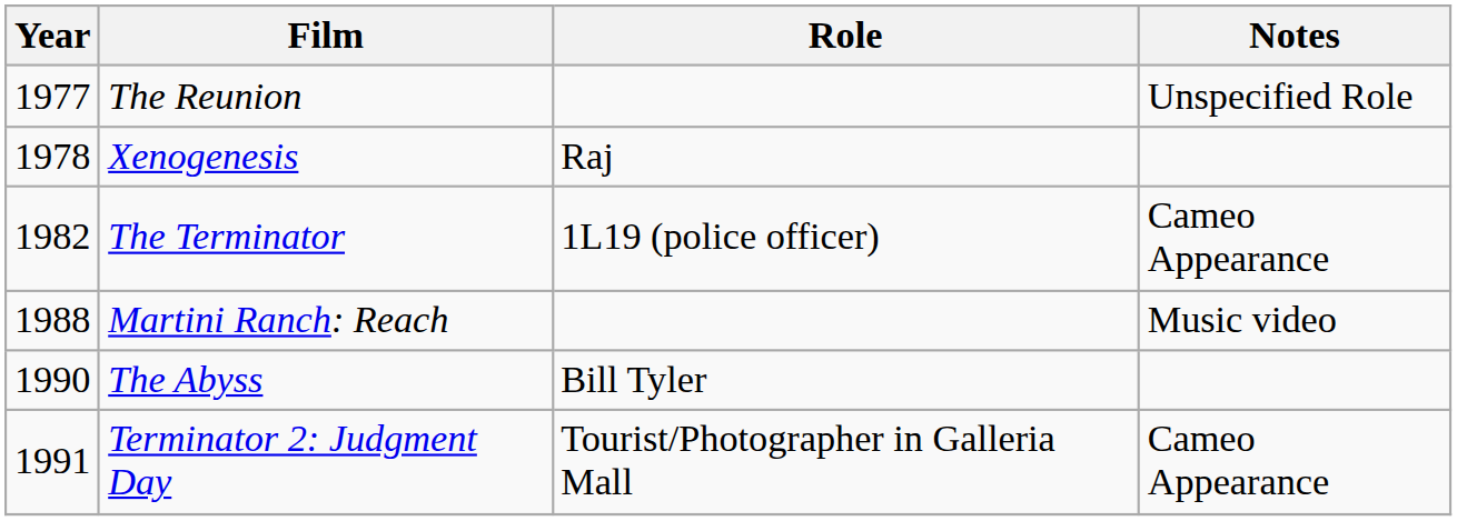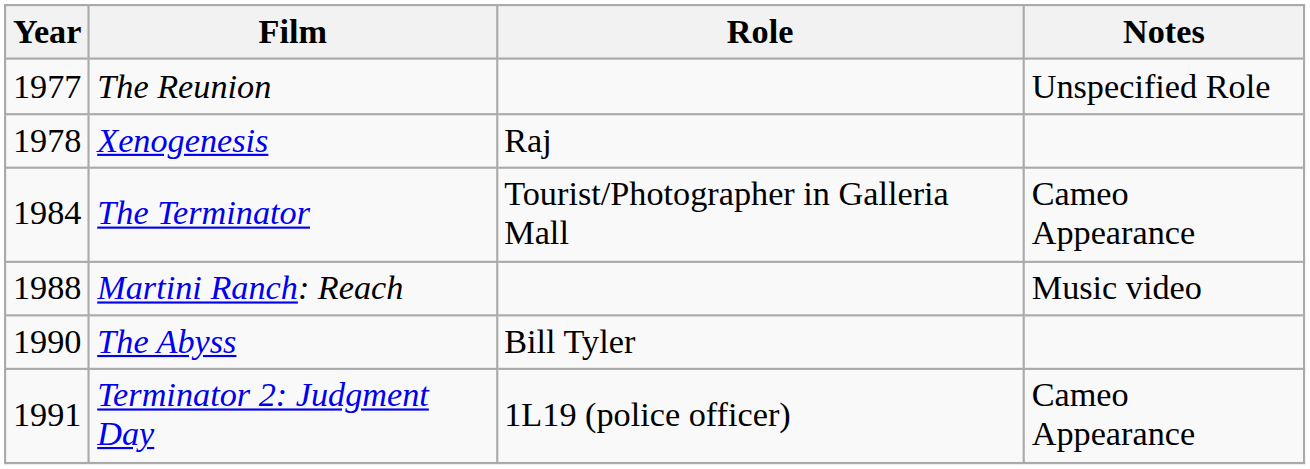The Terminator | Year: 1982 -> 1984
The Terminator | Role: 1L19 (police officer) -> Tourist/Photographer in Galleria Mall
Terminator 2: Judgment Day | Role: Tourist/Photographer in Galleria Mall -> 1L19 (police officer)
